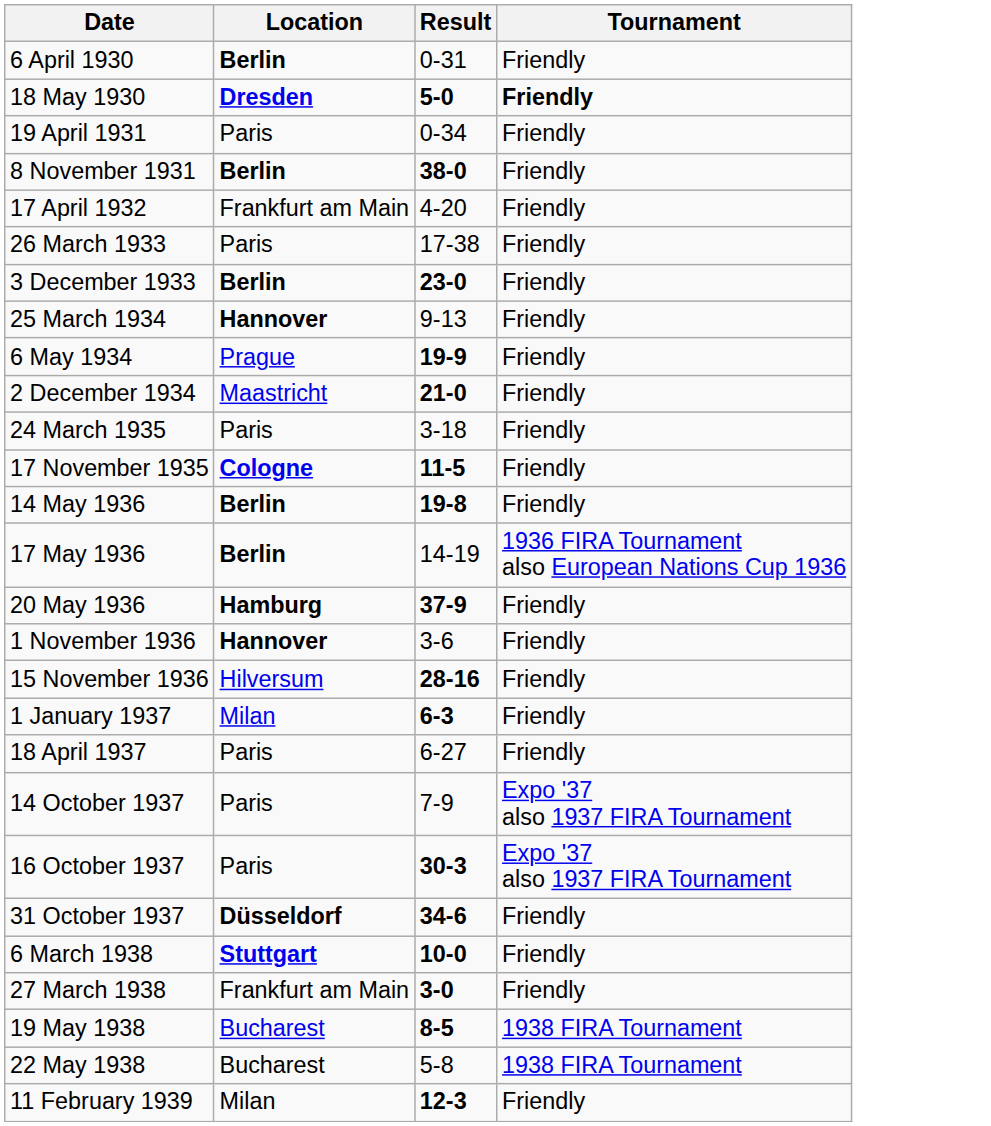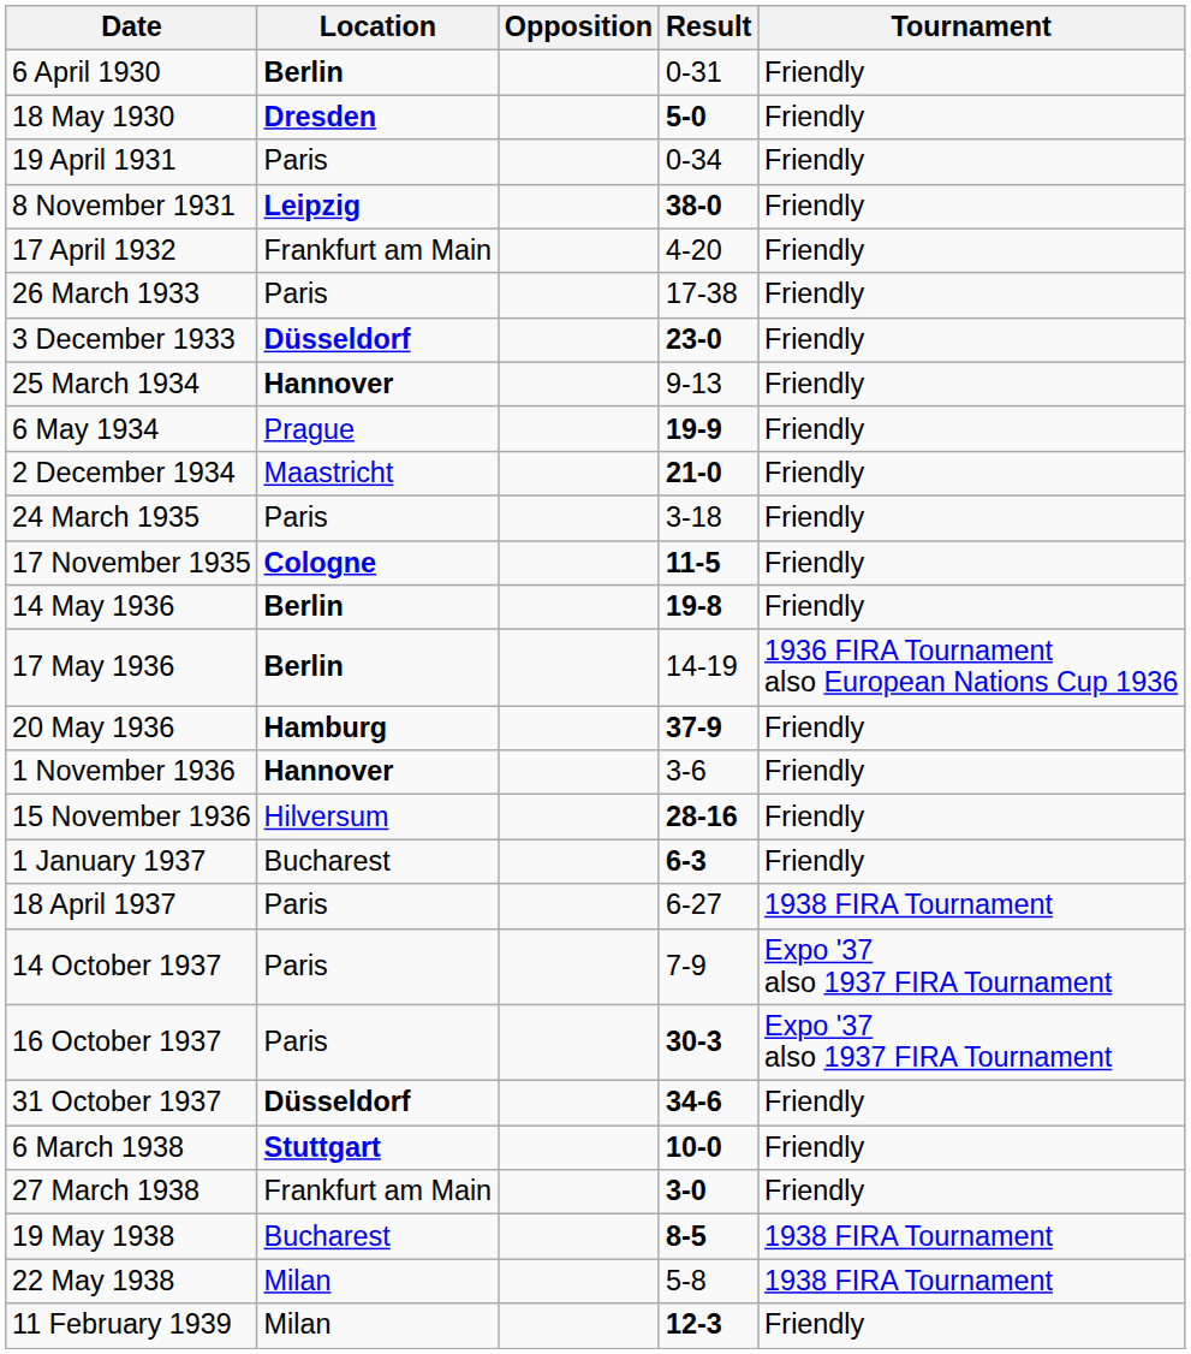+ column: Opposition
18 May 1930 | Tournament: bold -> normal
8 November 1931 | Location: Berlin -> Leipzig
3 December 1933 | Location: Berlin -> Düsseldorf
1 January 1937 | Location: Milan -> Bucharest
18 April 1937 | Tournament: Friendly -> 1938 FIRA Tournament
22 May 1938 | Location: Bucharest -> Milan
